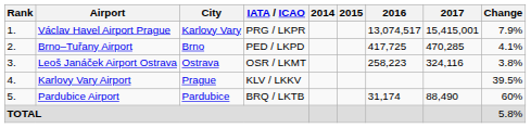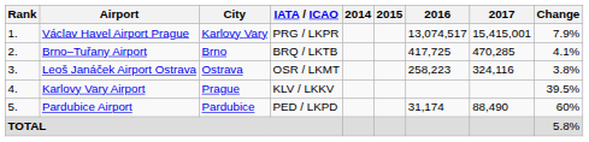Brno–Tuřany Airport | IATA / ICAO: PED / LKPD -> BRQ / LKTB
Pardubice Airport | IATA / ICAO: BRQ / LKTB -> PED / LKPD
